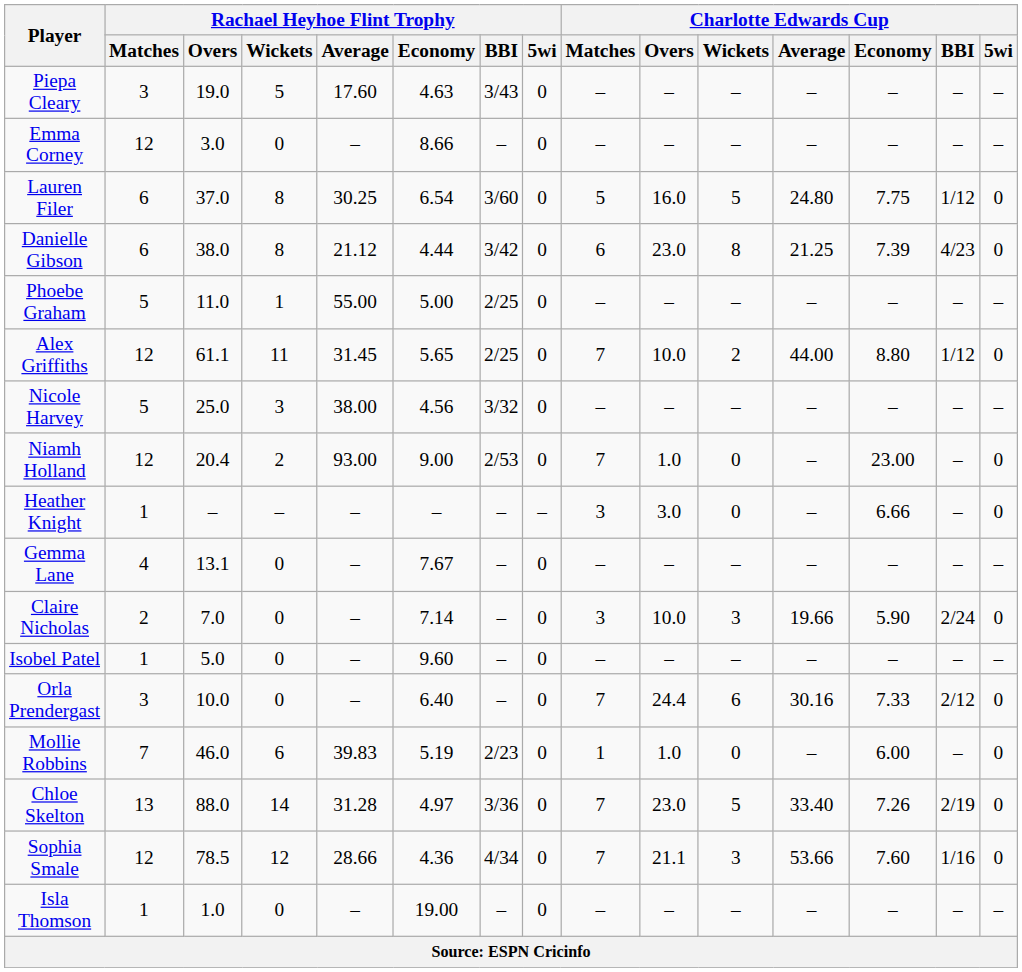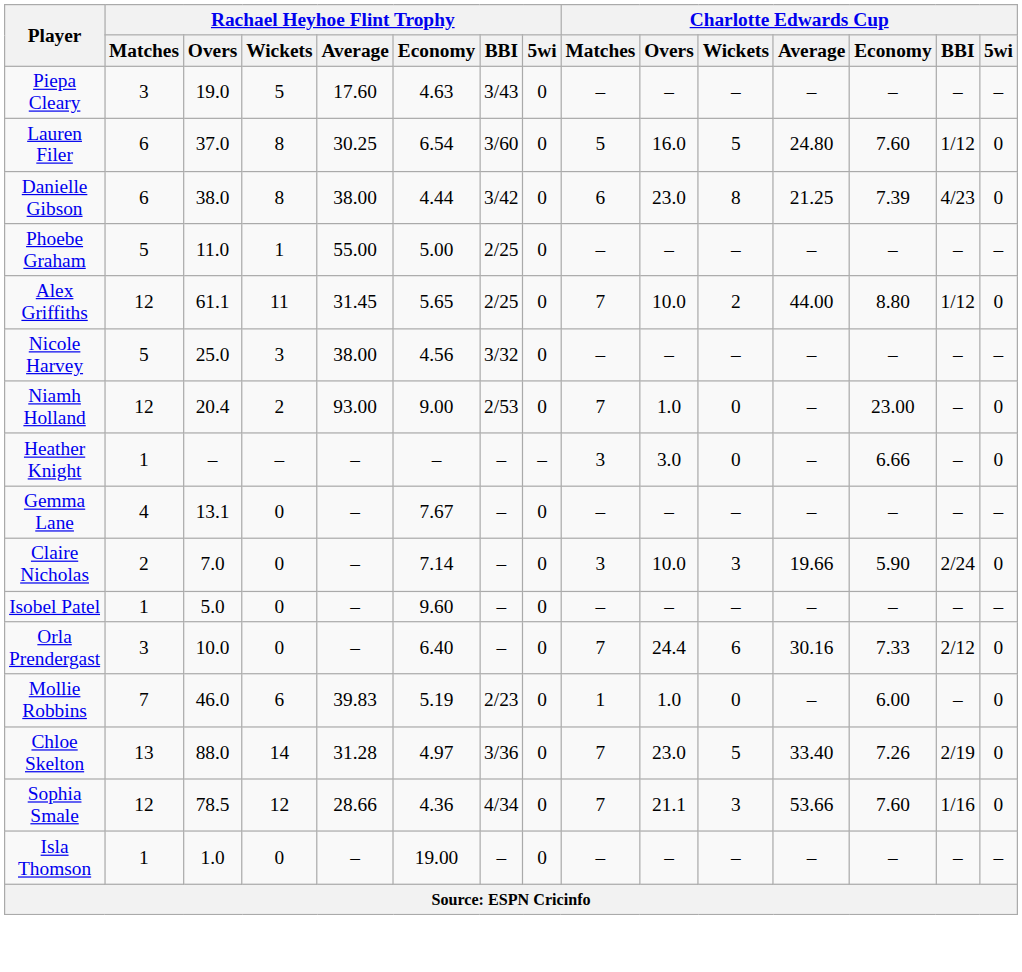- row: Emma Corney | 12 | 3.0 | 0 | – | 8.66 | – | 0 | – | – | – | – | – | – | –
Lauren Filer | Charlotte Edwards Cup / Economy: 7.75 -> 7.60
Danielle Gibson | Rachael Heyhoe Flint Trophy / Average: 21.12 -> 38.00
